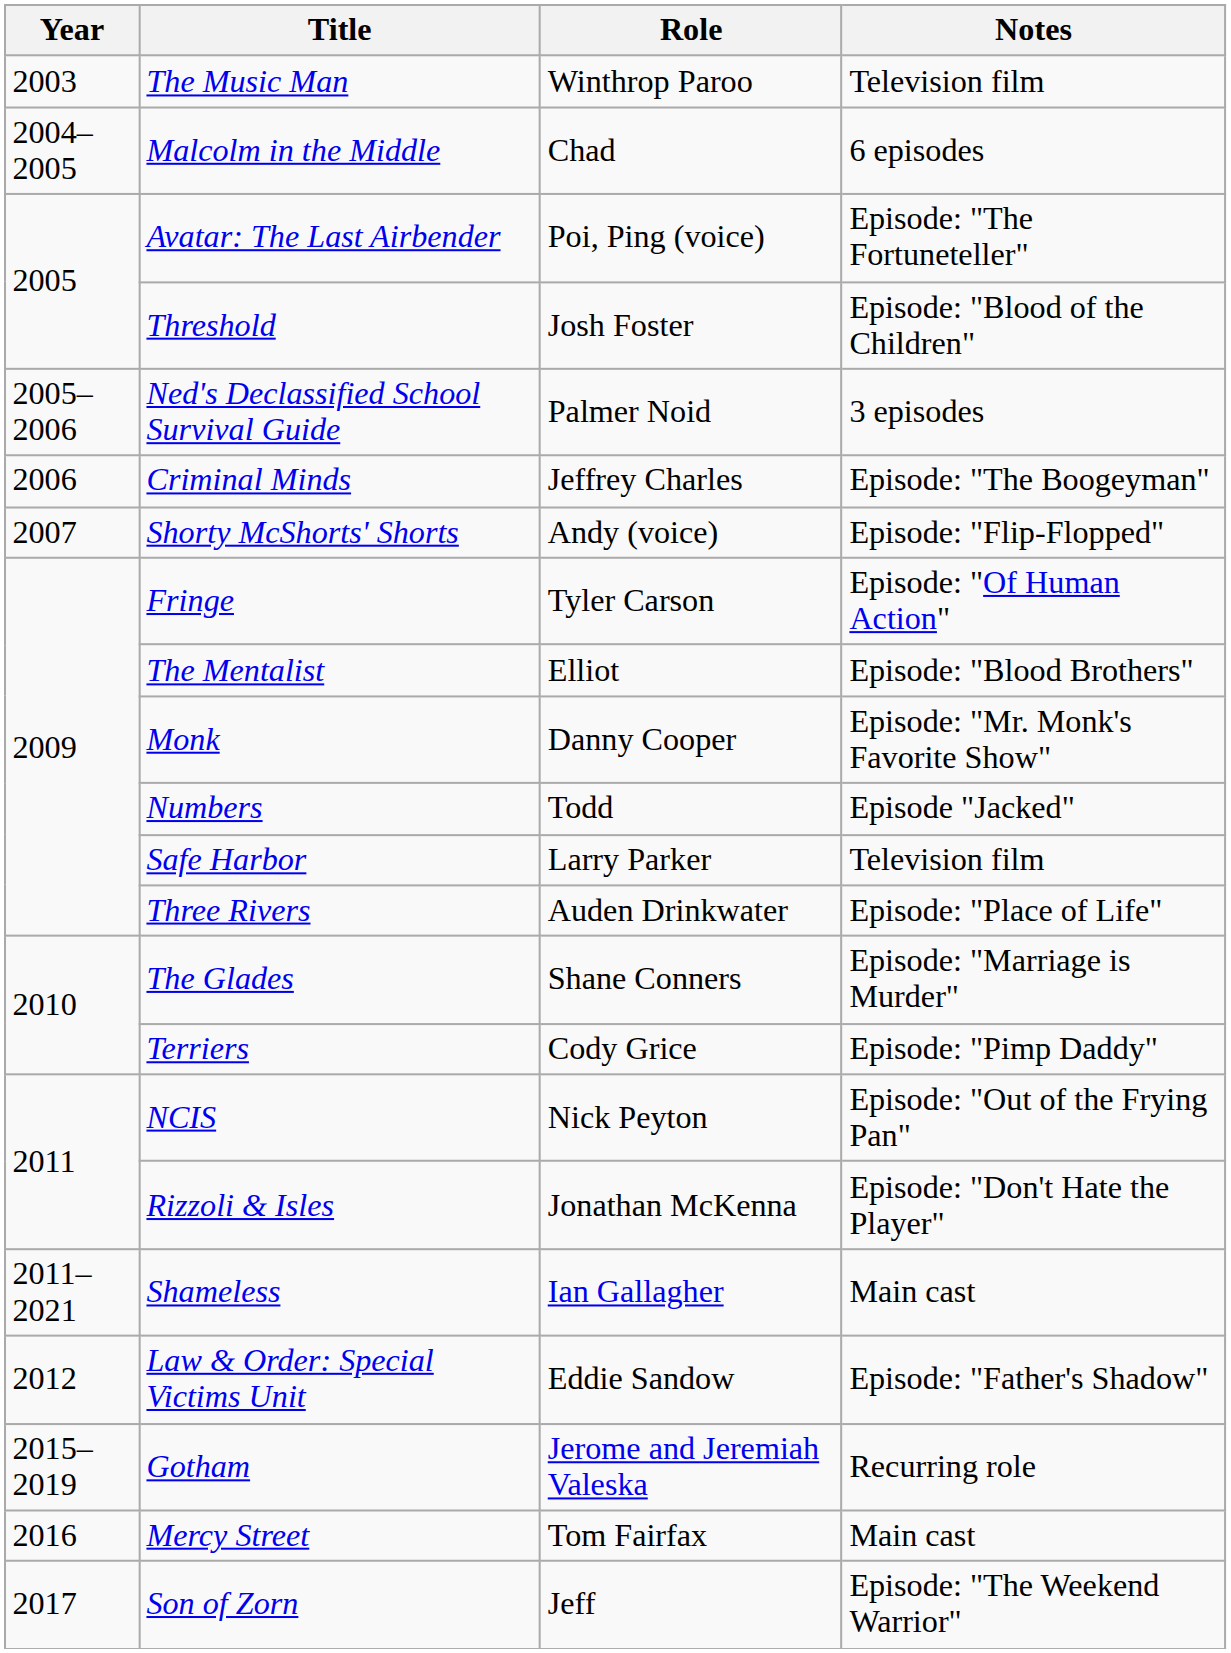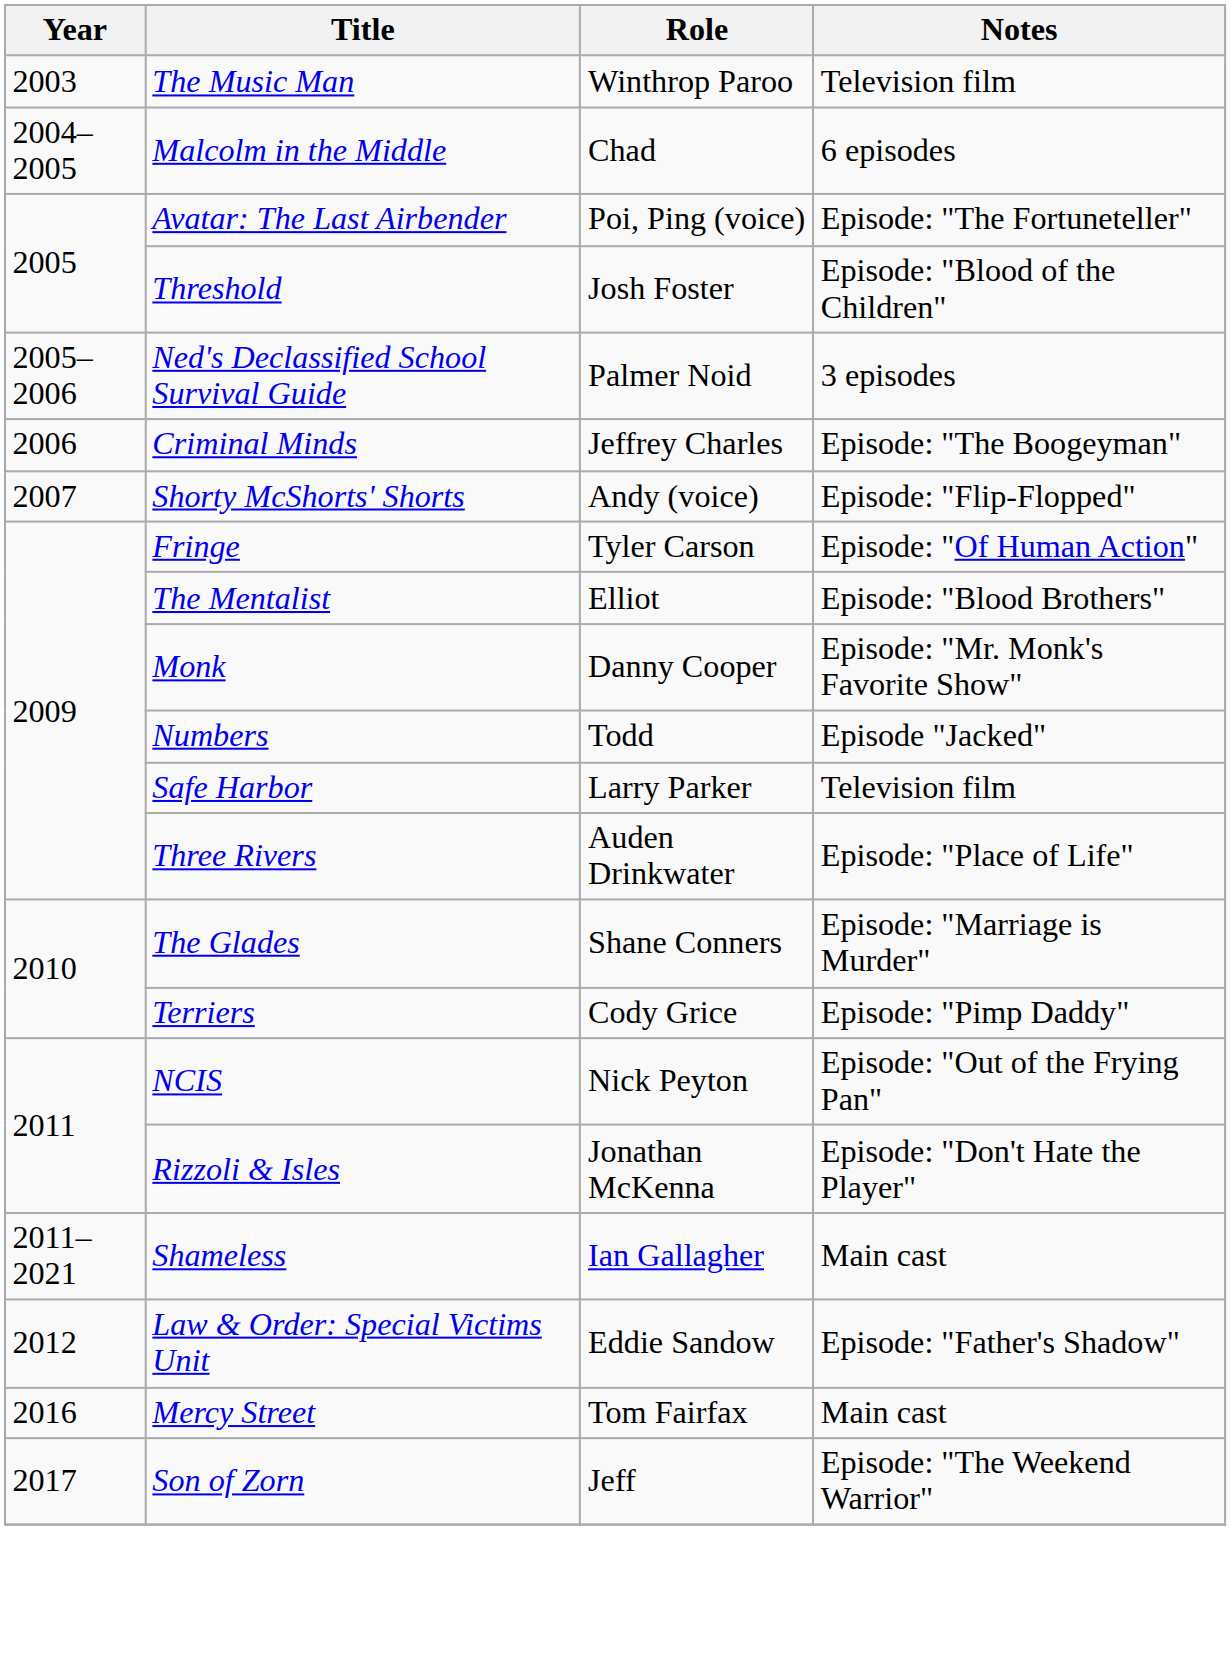- row: 2015–2019 | Gotham | Jerome and Jeremiah Valeska | Recurring role
